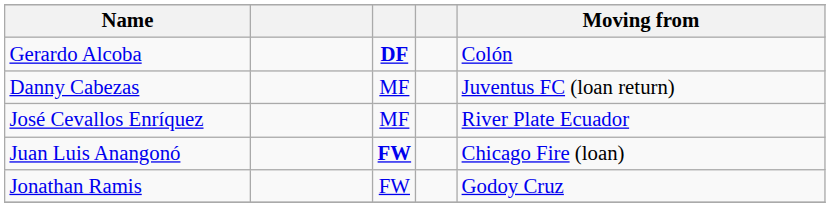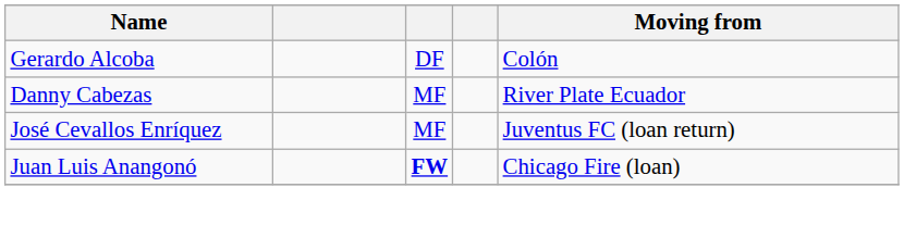Gerardo Alcoba | column 3: bold -> normal
Danny Cabezas | Moving from: Juventus FC (loan return) -> River Plate Ecuador
José Cevallos Enríquez | Moving from: River Plate Ecuador -> Juventus FC (loan return)
- row: Jonathan Ramis | FW | Godoy Cruz
